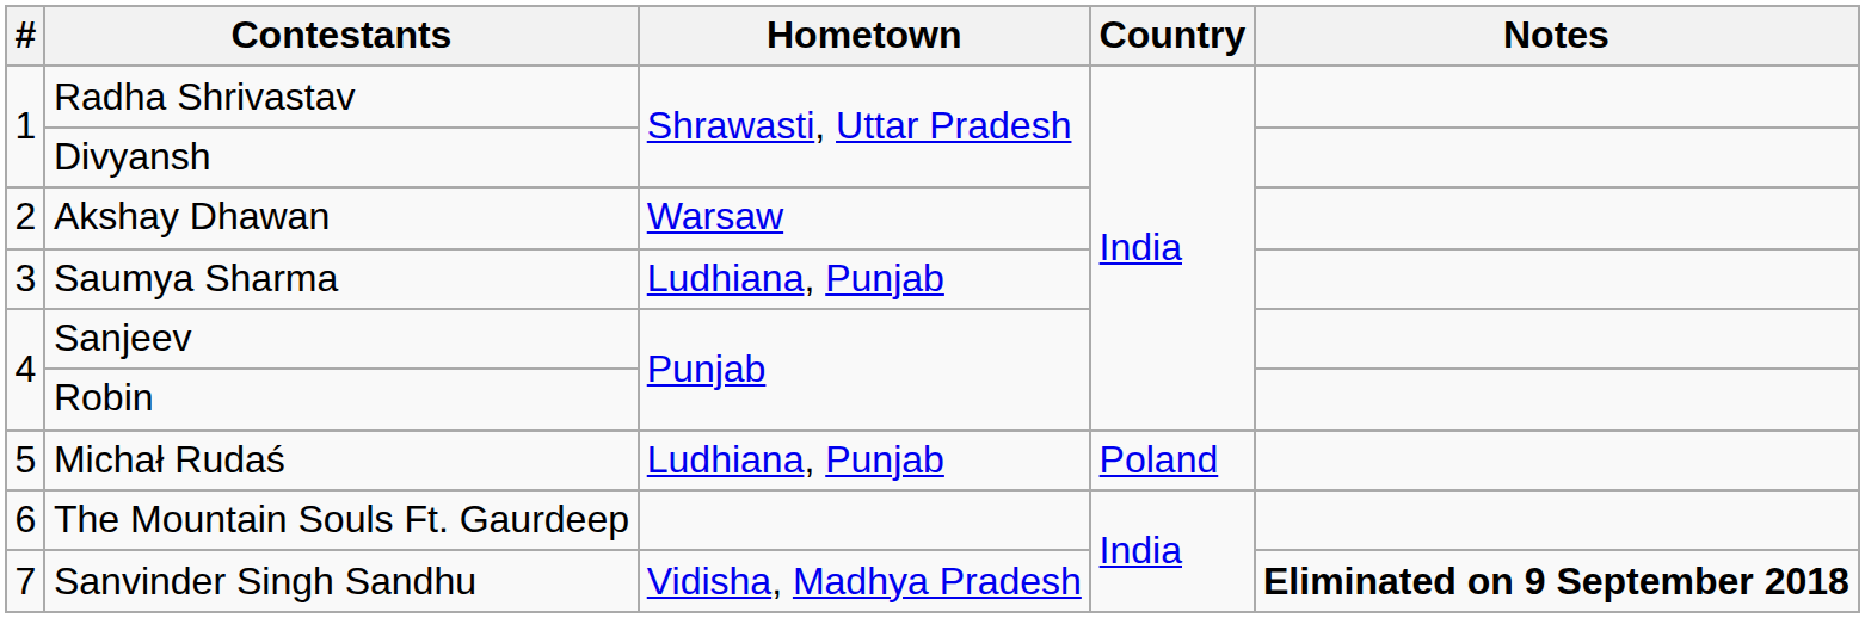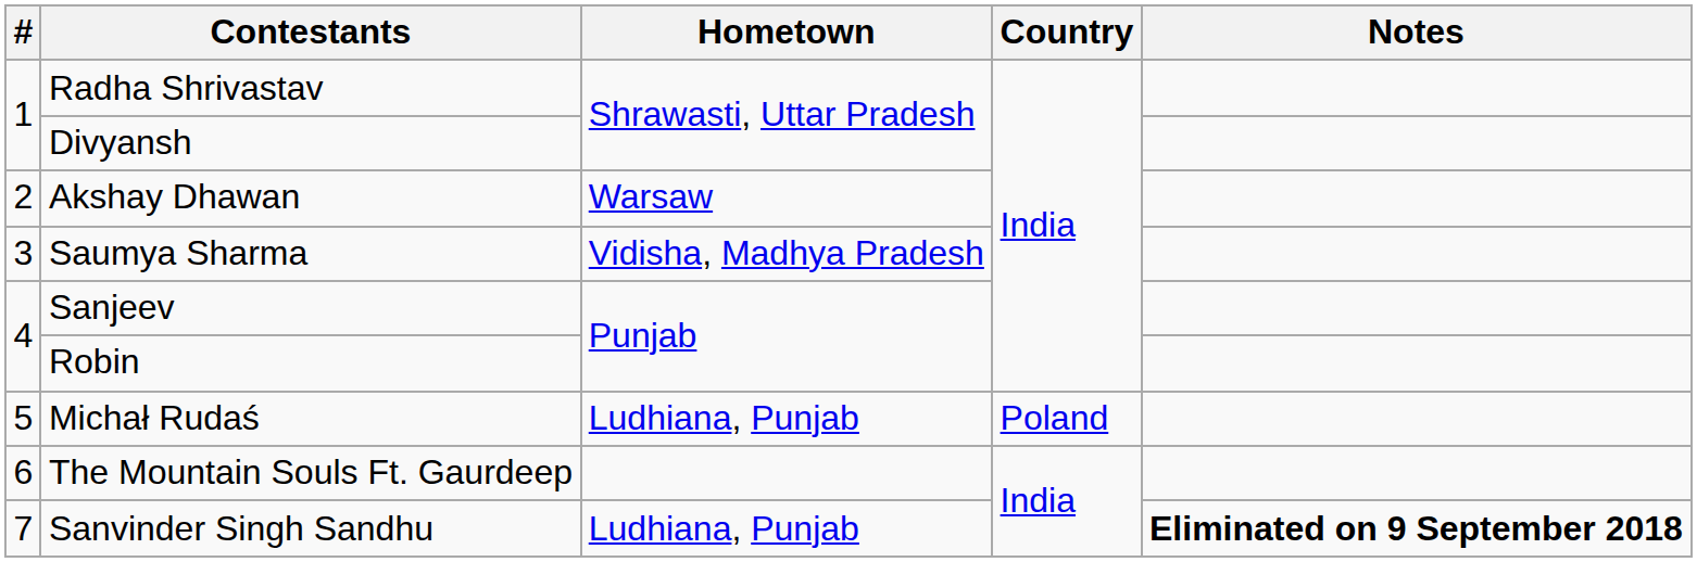Saumya Sharma | Hometown: Ludhiana, Punjab -> Vidisha, Madhya Pradesh
Sanvinder Singh Sandhu | Hometown: Vidisha, Madhya Pradesh -> Ludhiana, Punjab
